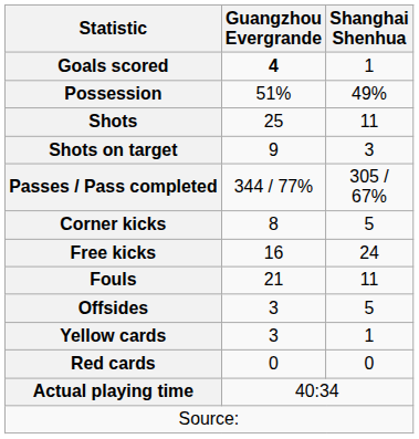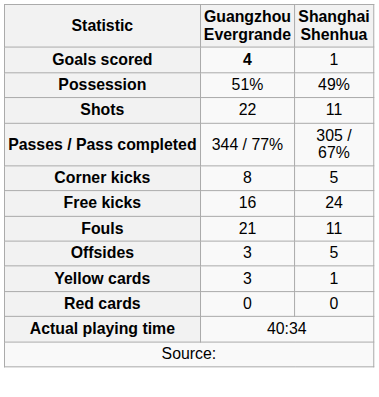Shots | Guangzhou Evergrande: 25 -> 22
- row: Shots on target | 9 | 3
